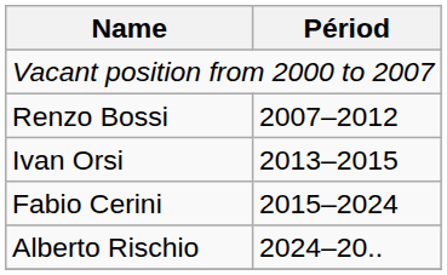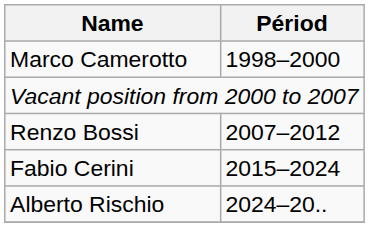+ row: Marco Camerotto | 1998–2000
- row: Ivan Orsi | 2013–2015
